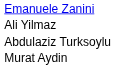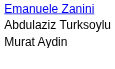- row: Ali Yilmaz
